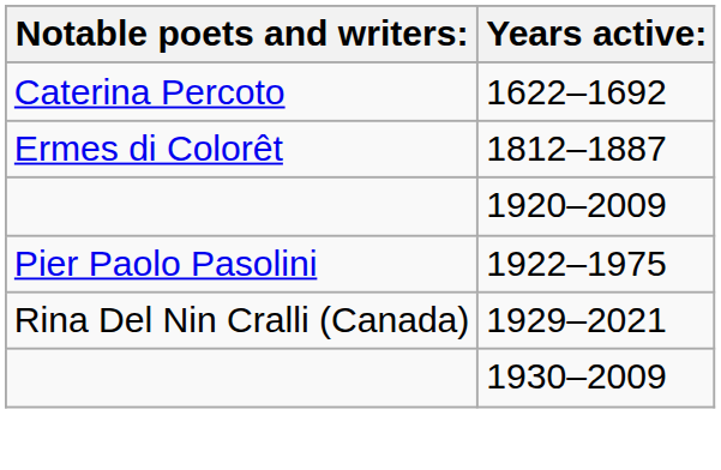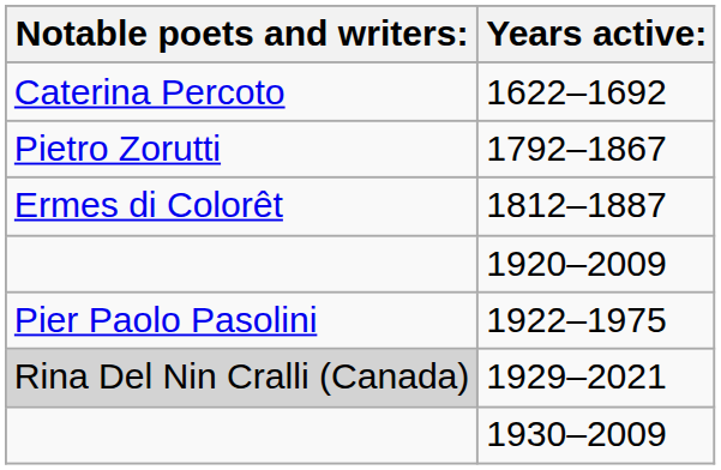+ row: Pietro Zorutti | 1792–1867
1929–2021 | Notable poets and writers:: no background -> lightgrey background
